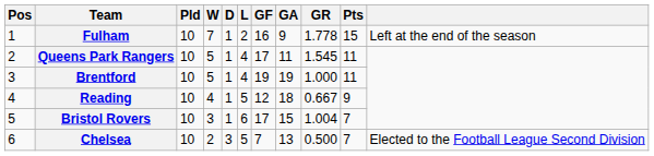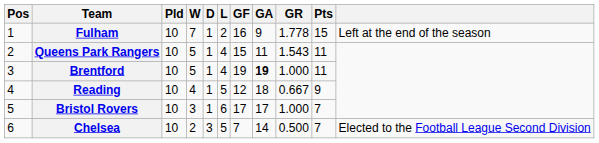Queens Park Rangers | GF: 17 -> 15
Queens Park Rangers | GR: 1.545 -> 1.543
Brentford | GA: normal -> bold
Bristol Rovers | GA: 15 -> 17
Bristol Rovers | GR: 1.004 -> 1.000
Chelsea | GA: 13 -> 14
